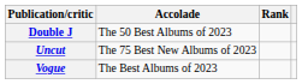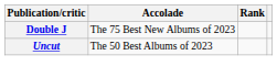Double J | Accolade: The 50 Best Albums of 2023 -> The 75 Best New Albums of 2023
Uncut | Accolade: The 75 Best New Albums of 2023 -> The 50 Best Albums of 2023
- row: Vogue | The Best Albums of 2023
